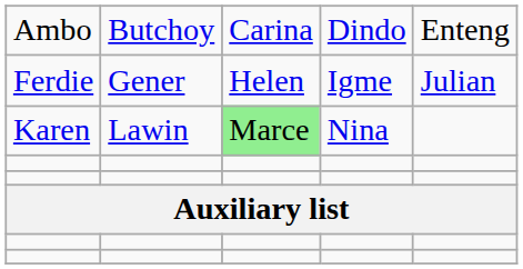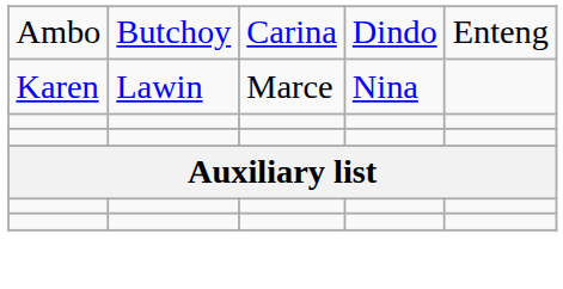- row: Ferdie | Gener | Helen | Igme | Julian
Karen | column 3: lightgreen background -> no background
